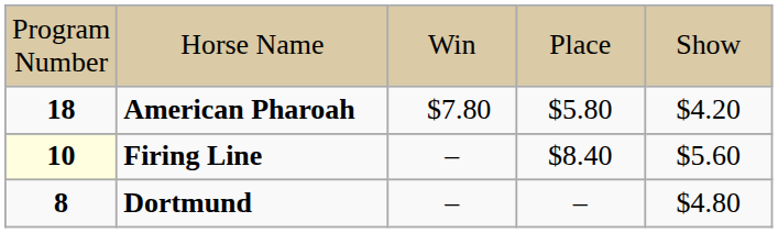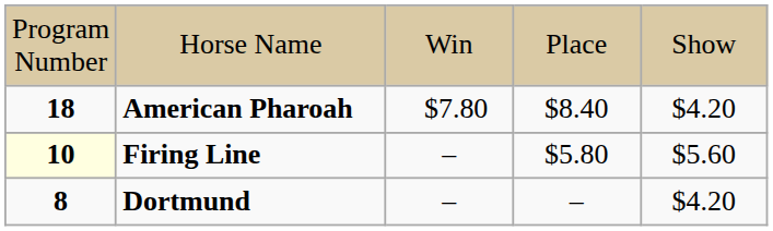American Pharoah | column 4: $5.80 -> $8.40
Firing Line | column 4: $8.40 -> $5.80
Dortmund | column 5: $4.80 -> $4.20
